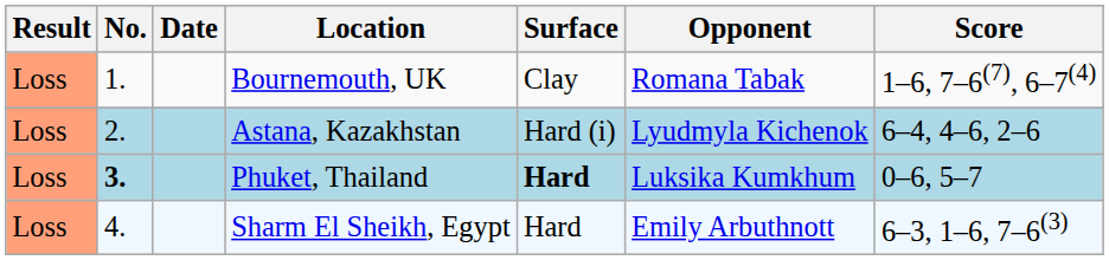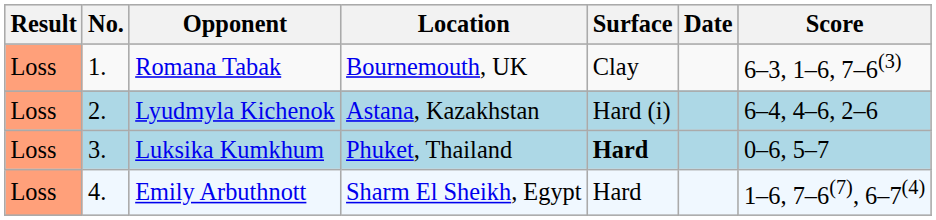columns swapped: Date <-> Opponent
Bournemouth, UK | Score: 1–6, 7–6(7), 6–7(4) -> 6–3, 1–6, 7–6(3)
Phuket, Thailand | No.: bold -> normal
Sharm El Sheikh, Egypt | Score: 6–3, 1–6, 7–6(3) -> 1–6, 7–6(7), 6–7(4)
